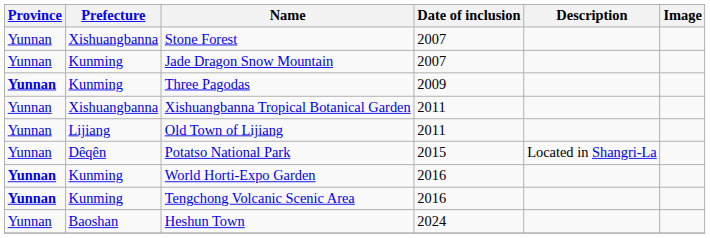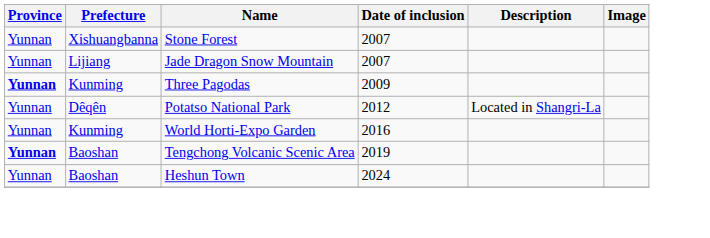Jade Dragon Snow Mountain | Prefecture: Kunming -> Lijiang
- row: Yunnan | Xishuangbanna | Xishuangbanna Tropical Botanical Garden | 2011
- row: Yunnan | Lijiang | Old Town of Lijiang | 2011
Potatso National Park | Date of inclusion: 2015 -> 2012
World Horti-Expo Garden | Province: bold -> normal
Tengchong Volcanic Scenic Area | Prefecture: Kunming -> Baoshan
Tengchong Volcanic Scenic Area | Date of inclusion: 2016 -> 2019
